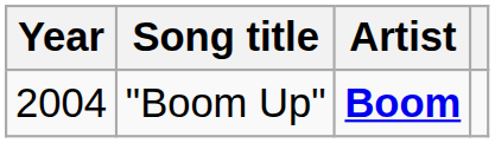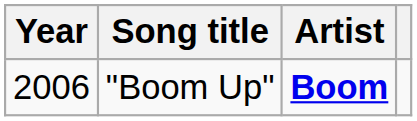"Boom Up" | Year: 2004 -> 2006
